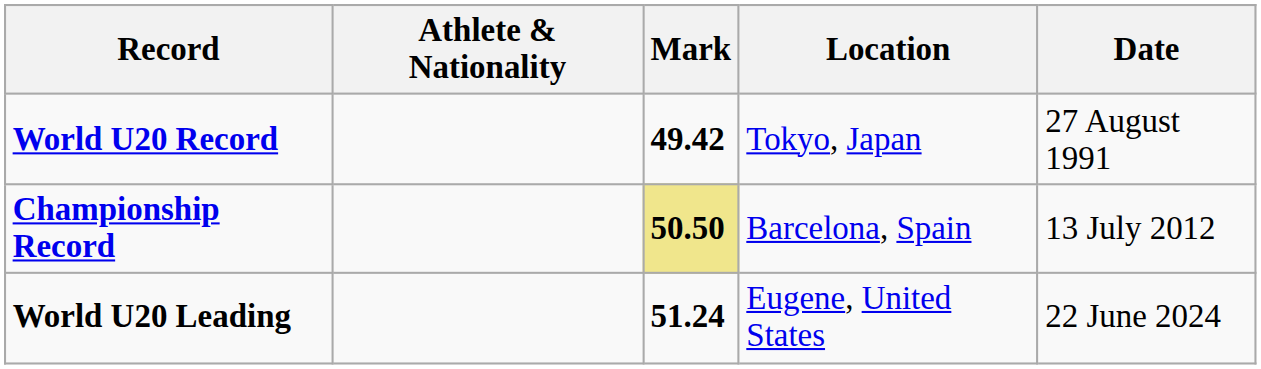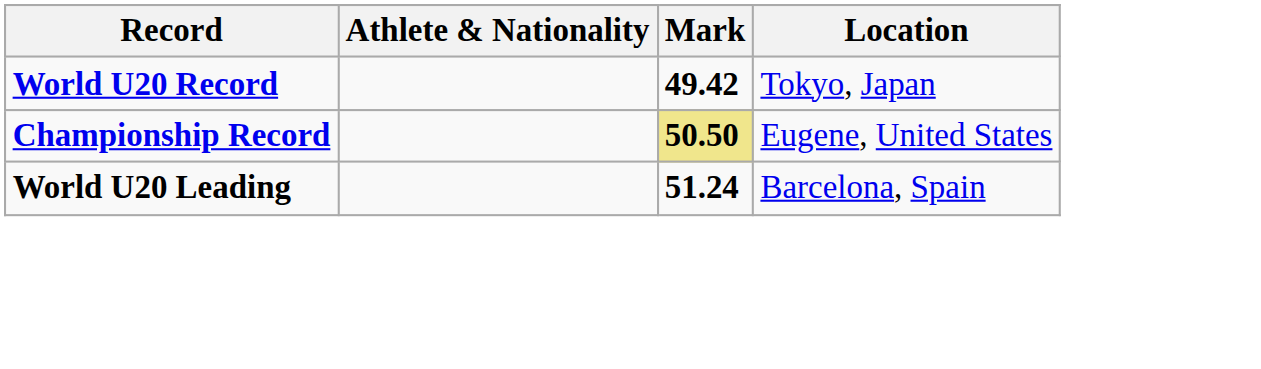- column: Date | 27 August 1991 | 13 July 2012 | 22 June 2024
Championship Record | Location: Barcelona, Spain -> Eugene, United States
World U20 Leading | Location: Eugene, United States -> Barcelona, Spain
